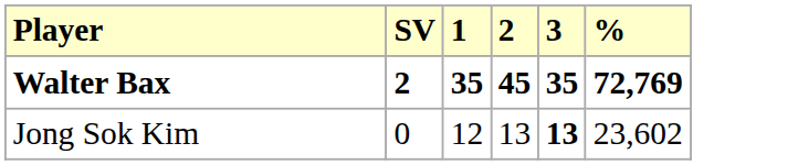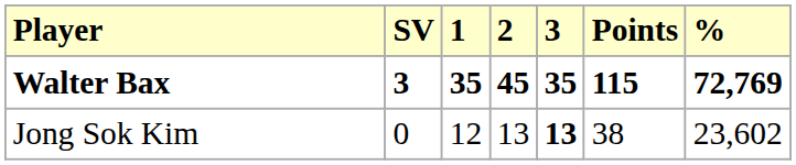+ column: Points | 115 | 38
Walter Bax | SV: 2 -> 3
